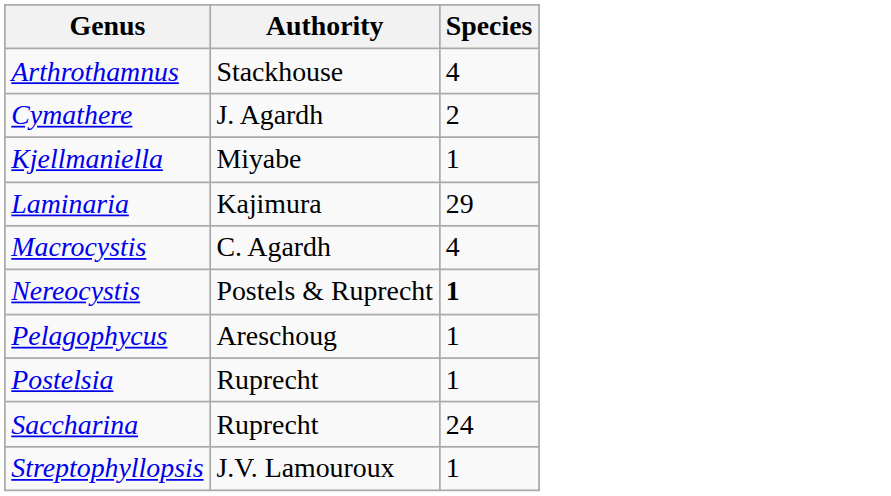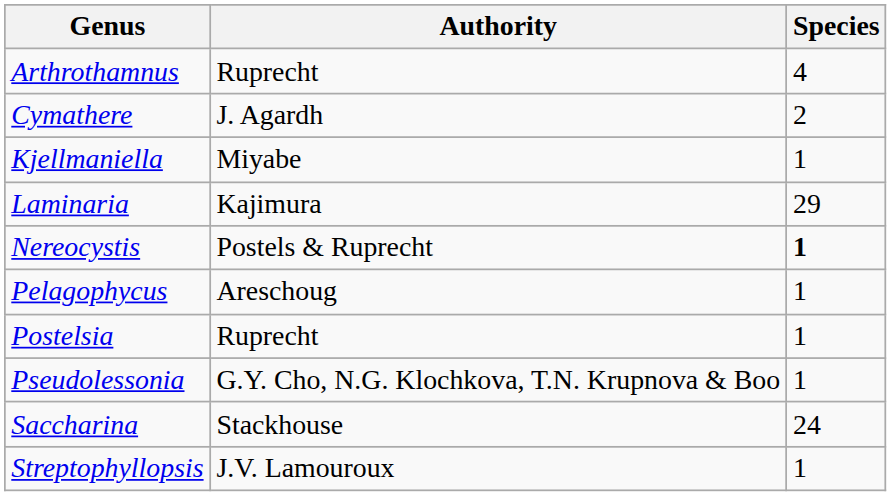Arthrothamnus | Authority: Stackhouse -> Ruprecht
- row: Macrocystis | C. Agardh | 4
+ row: Pseudolessonia | G.Y. Cho, N.G. Klochkova, T.N. Krupnova & Boo | 1
Saccharina | Authority: Ruprecht -> Stackhouse
